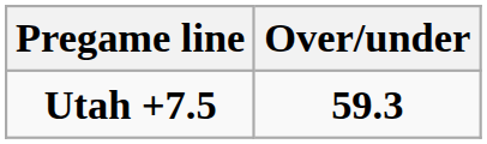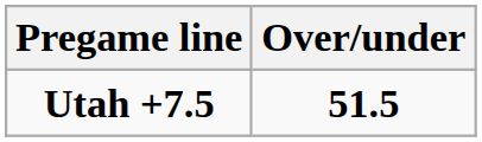Utah +7.5 | Over/under: 59.3 -> 51.5
